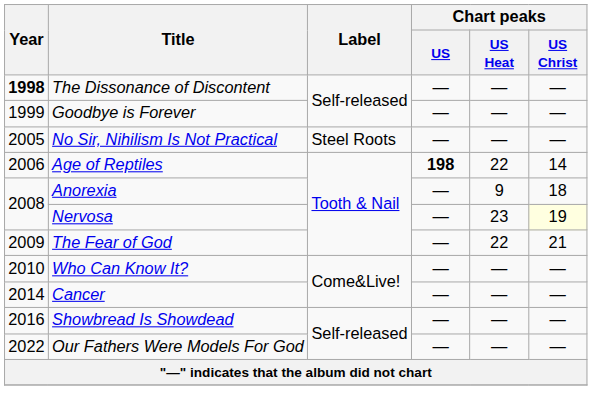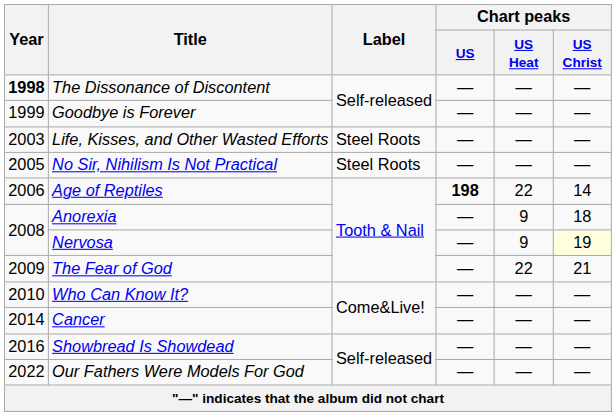+ row: 2003 | Life, Kisses, and Other Wasted Efforts | Steel Roots | — | — | —
Nervosa | Chart peaks / US Heat: 23 -> 9
